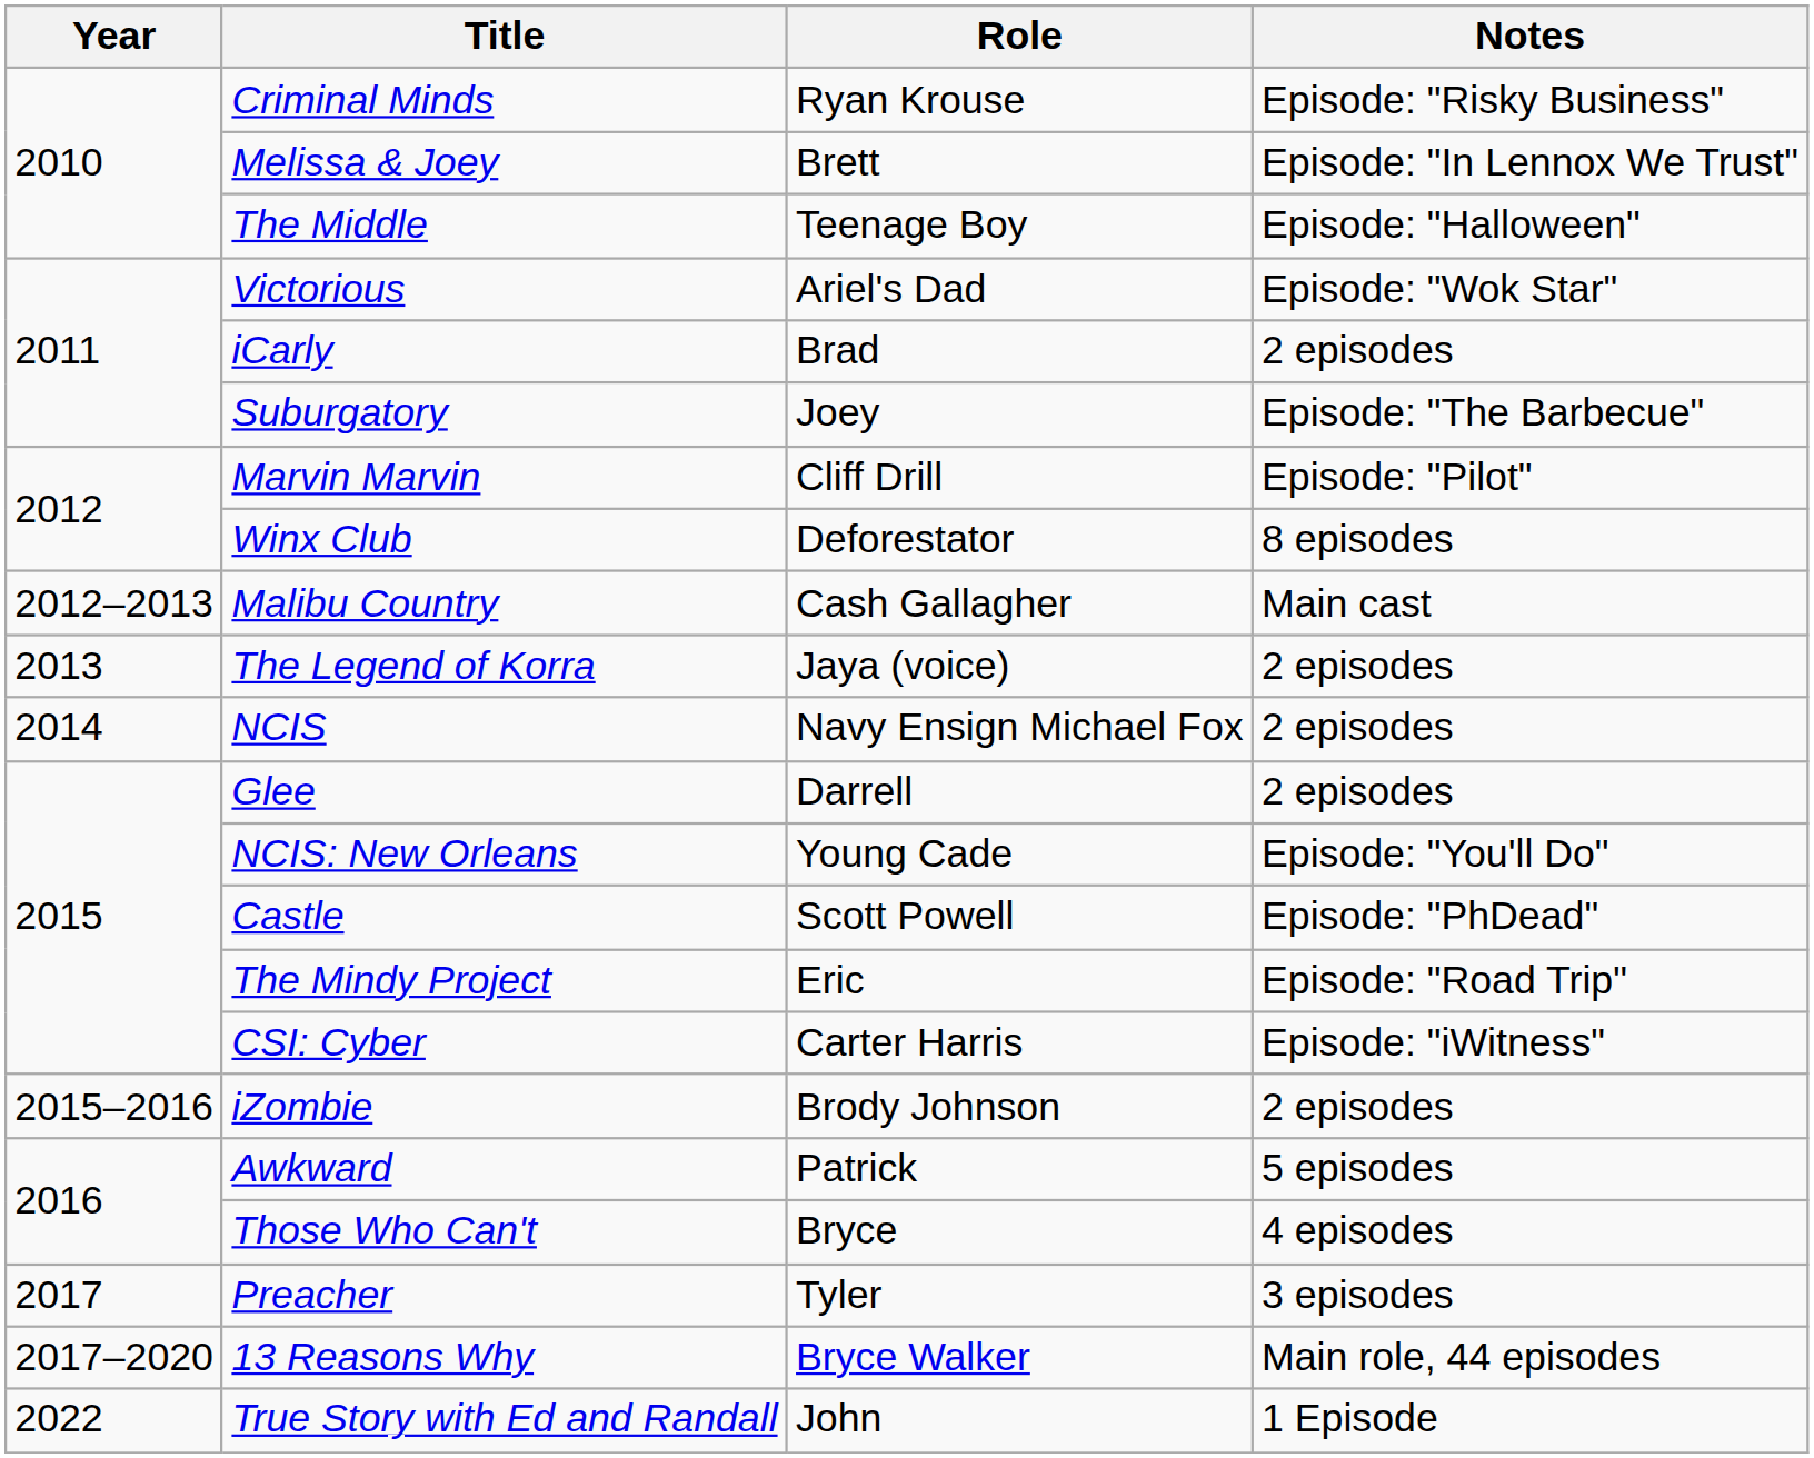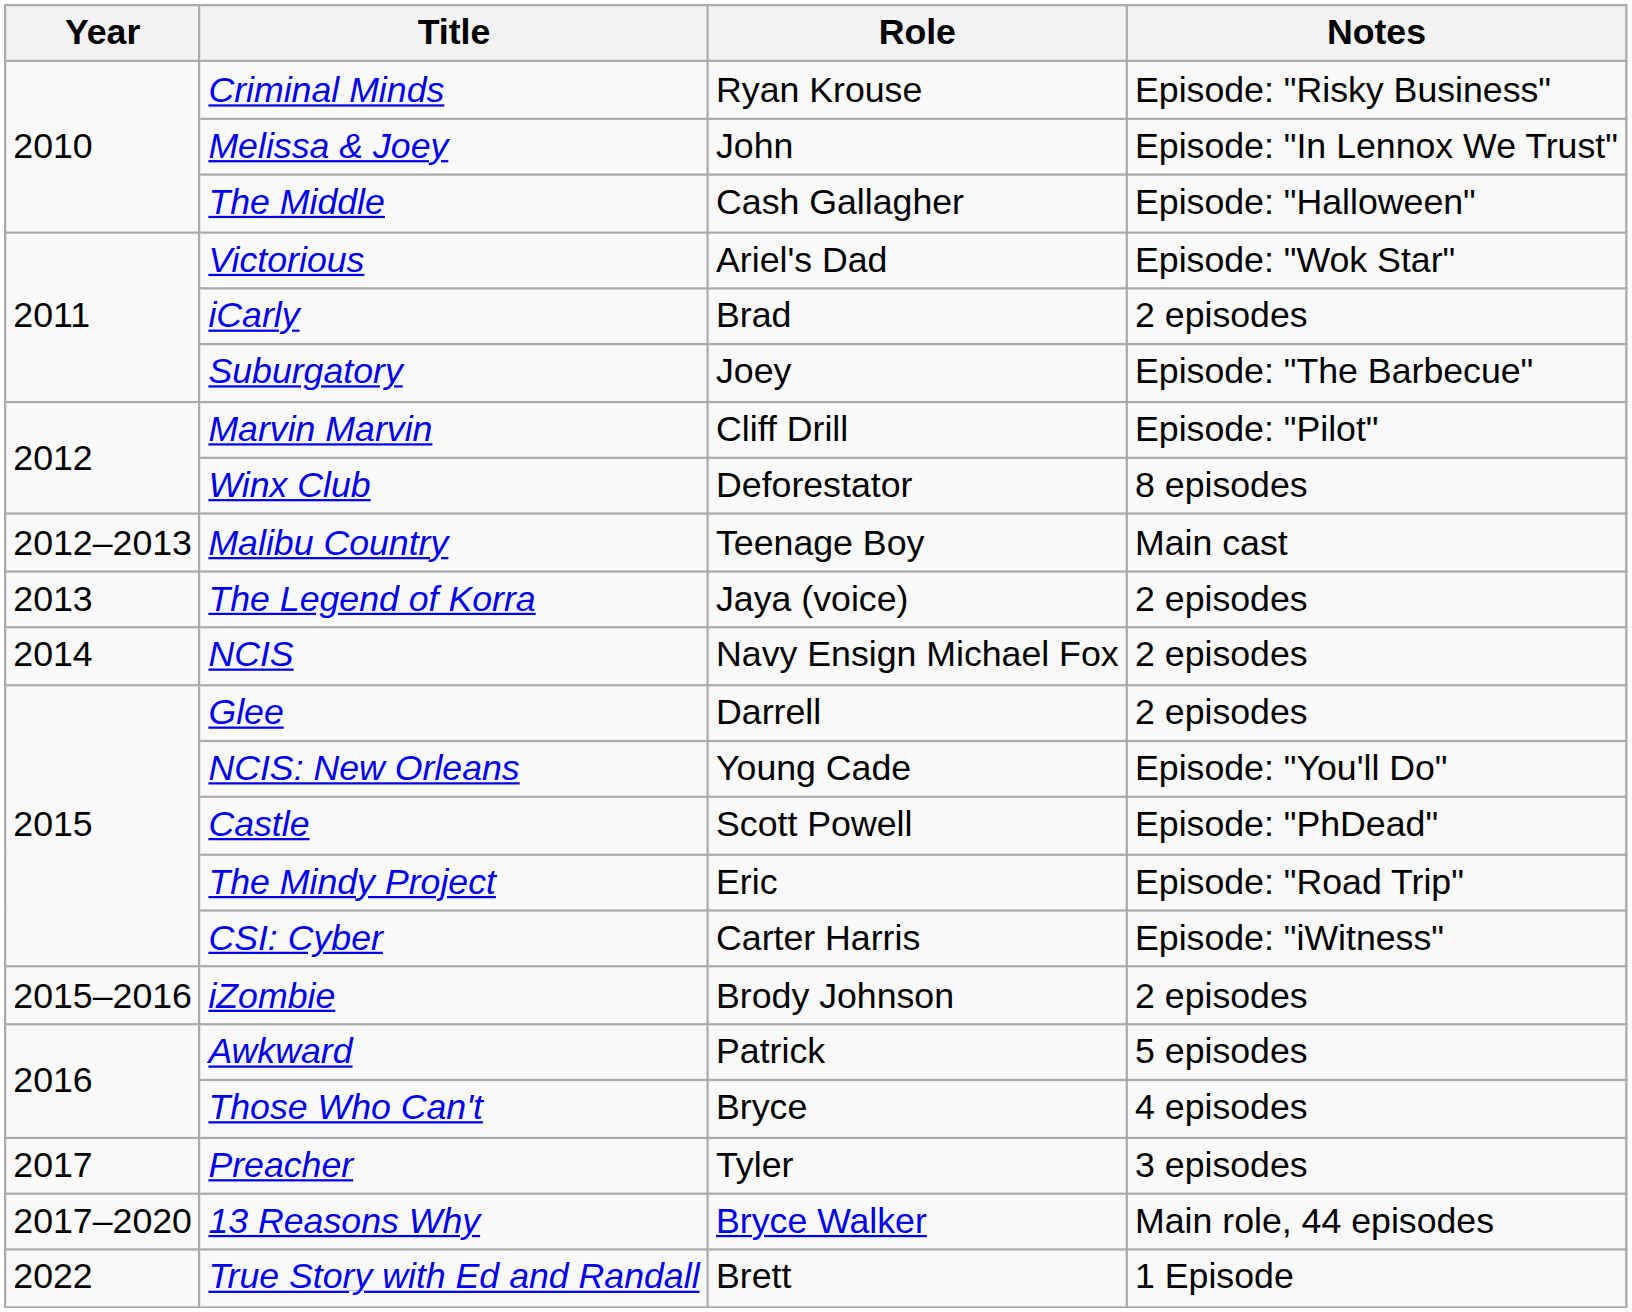Melissa & Joey | Role: Brett -> John
The Middle | Role: Teenage Boy -> Cash Gallagher
Malibu Country | Role: Cash Gallagher -> Teenage Boy
True Story with Ed and Randall | Role: John -> Brett
